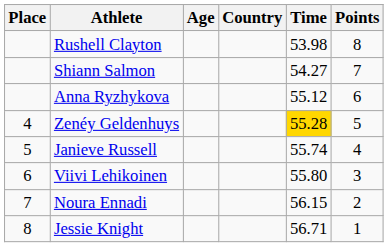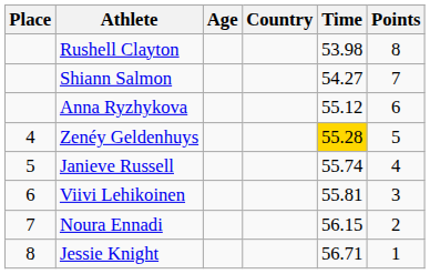Viivi Lehikoinen | Time: 55.80 -> 55.81
